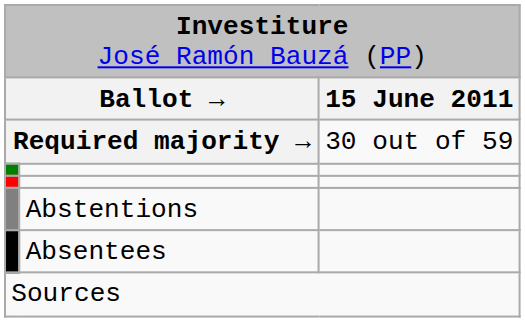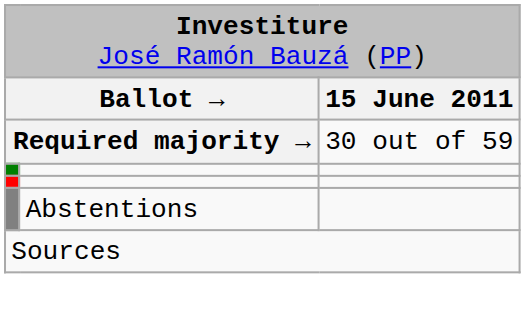- row: Absentees
